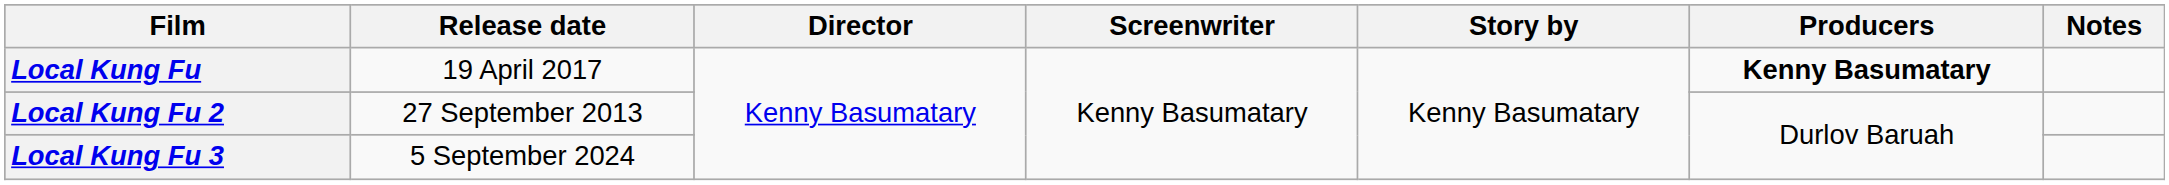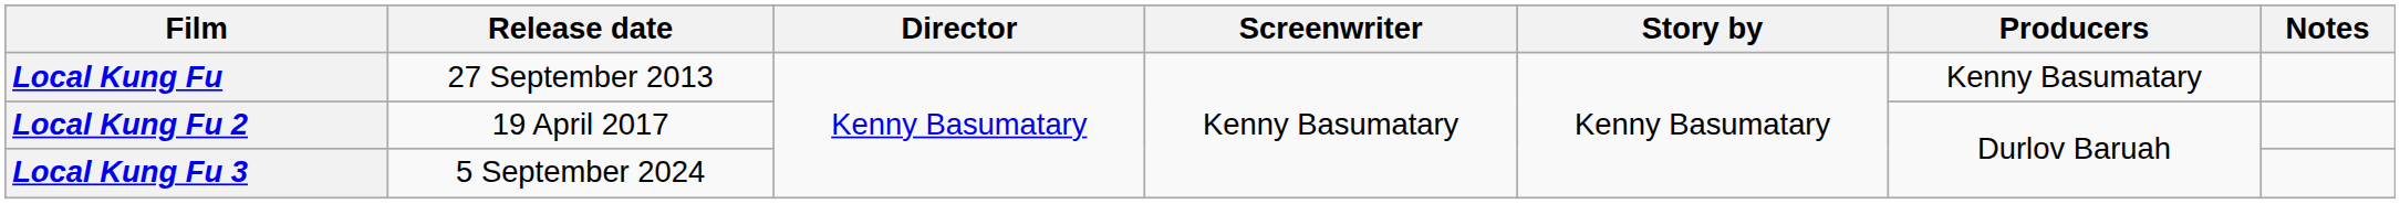Local Kung Fu | Release date: 19 April 2017 -> 27 September 2013
Local Kung Fu | Producers: bold -> normal
Local Kung Fu 2 | Release date: 27 September 2013 -> 19 April 2017
